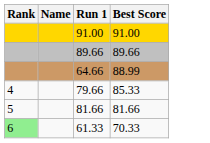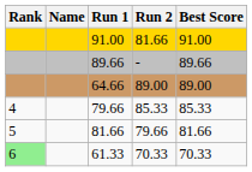+ column: Run 2 | 81.66 | - | 89.00 | 85.33 | 79.66 | 70.33
64.66 | Best Score: 88.99 -> 89.00
